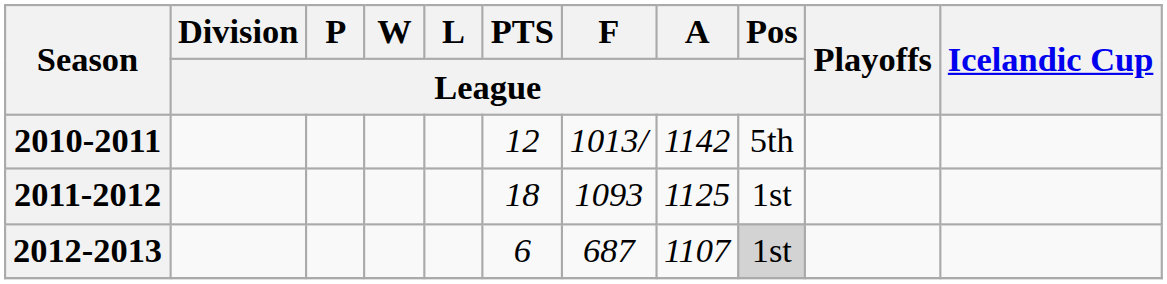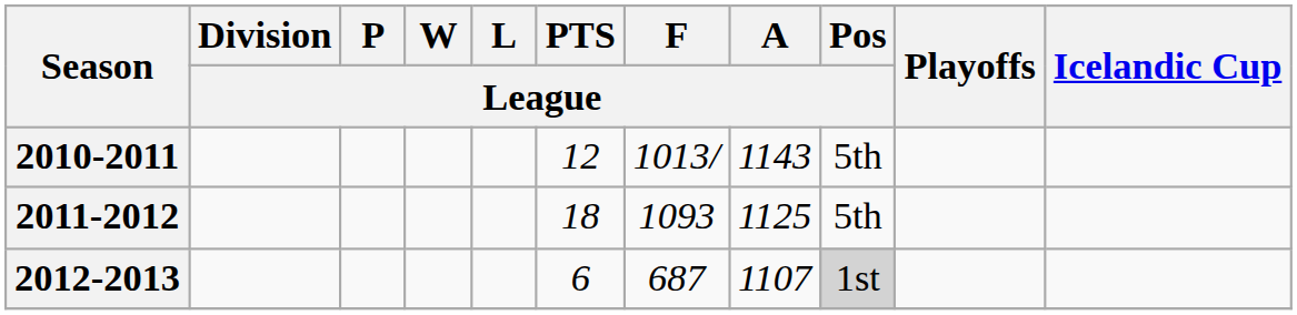2010-2011 | A / League: 1142 -> 1143
2011-2012 | Pos / League: 1st -> 5th
